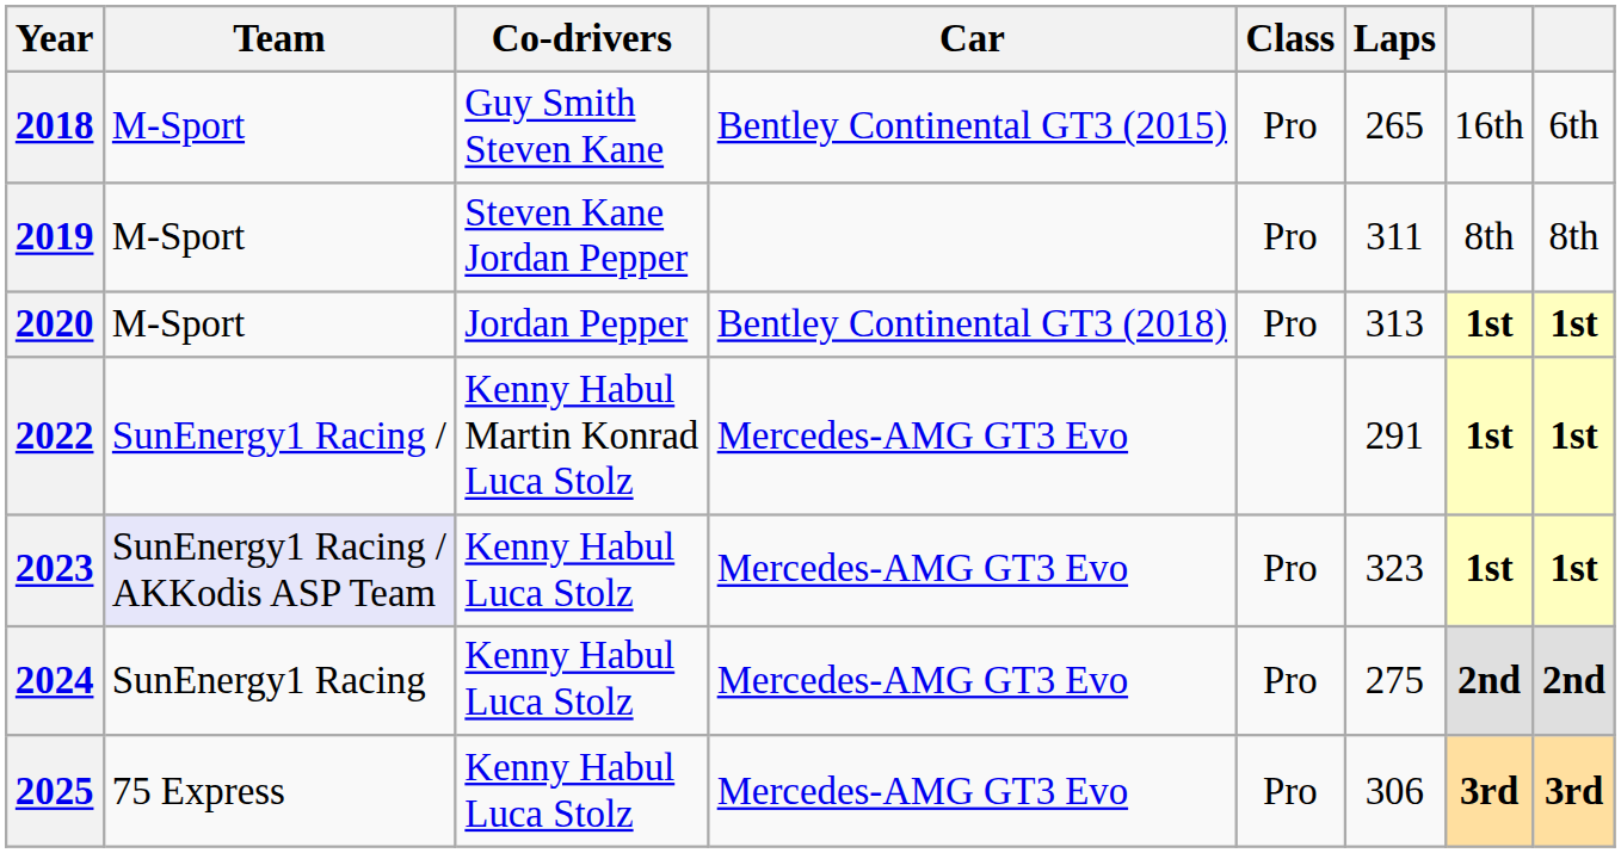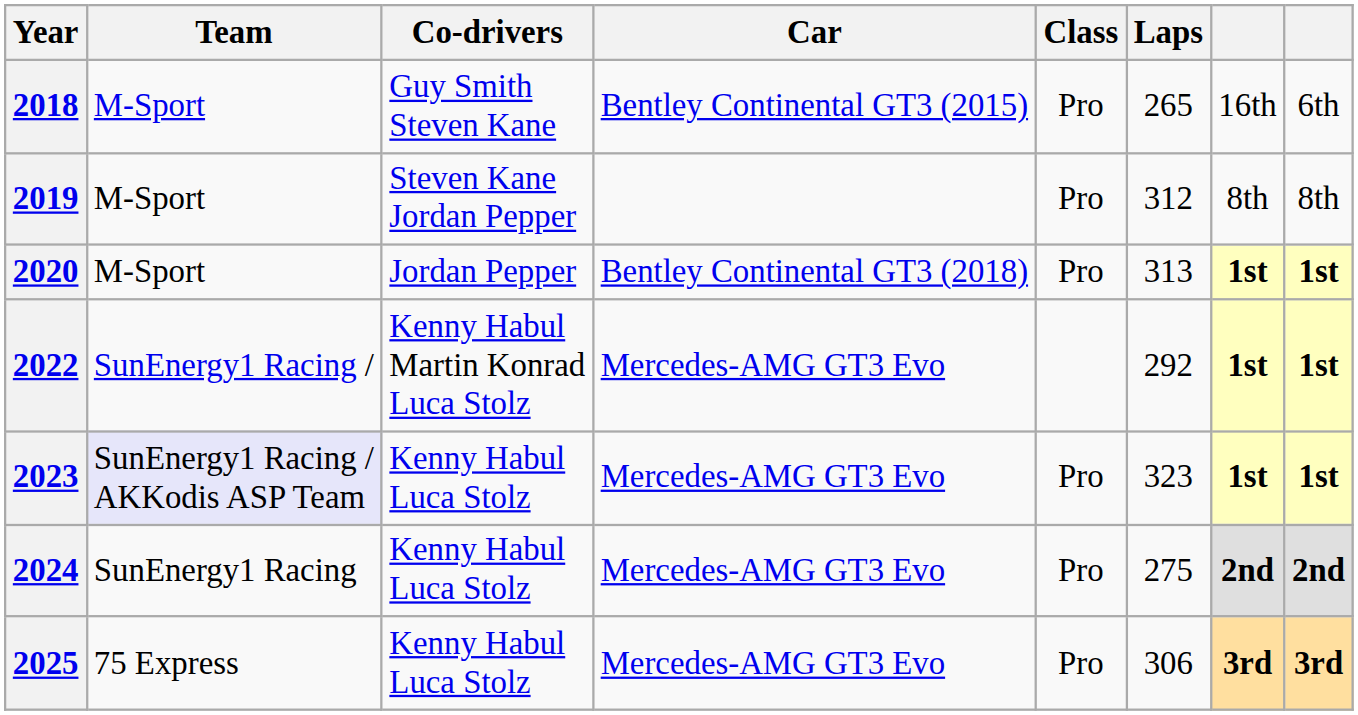2019 | Laps: 311 -> 312
2022 | Laps: 291 -> 292
